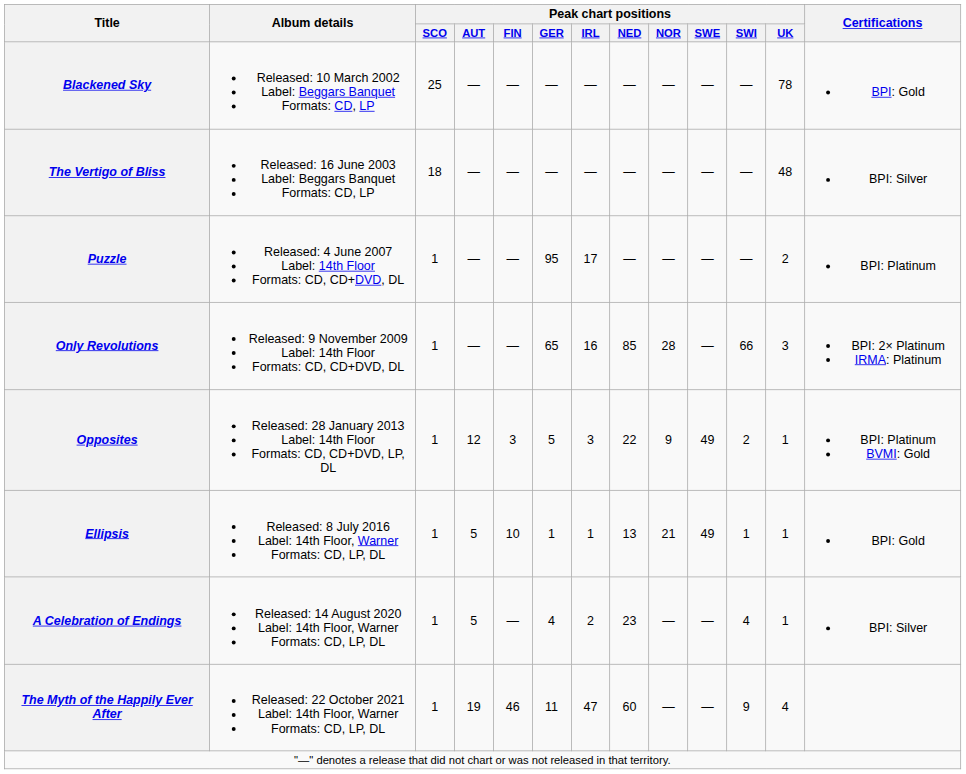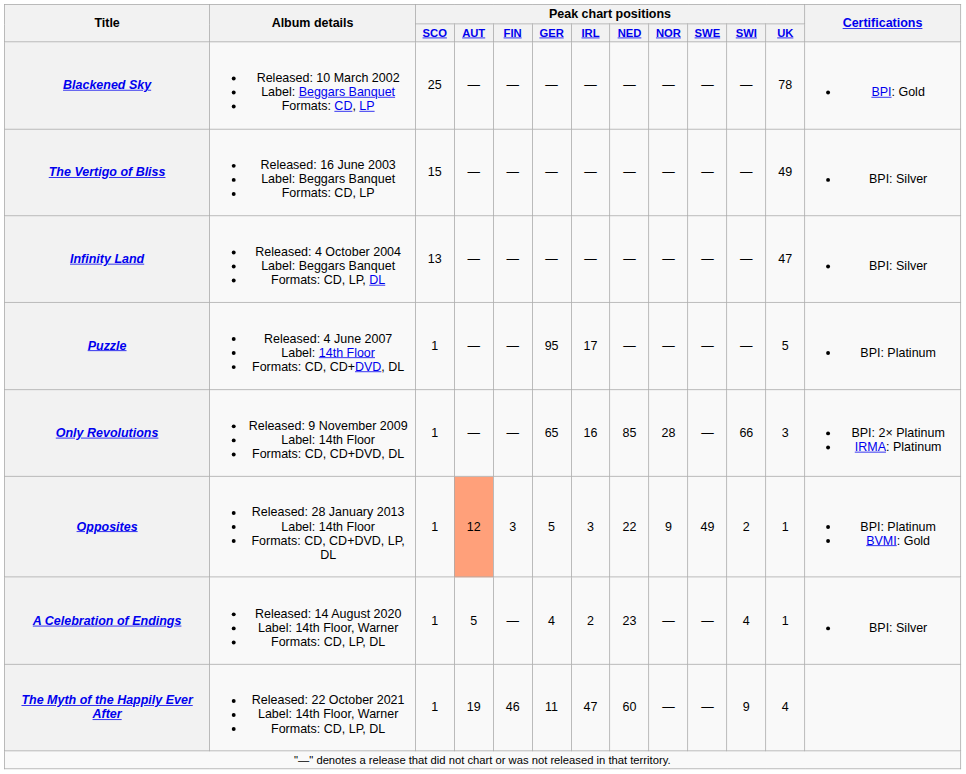The Vertigo of Bliss | Peak chart positions / SCO: 18 -> 15
The Vertigo of Bliss | Peak chart positions / UK: 48 -> 49
+ row: Infinity Land | Released: 4 October 2004 Label: Beggars Banquet Formats: CD, LP, DL | 13 | — | — | — | — | — | — | — | — | 47 | BPI: Silver
Puzzle | Peak chart positions / UK: 2 -> 5
Opposites | Peak chart positions / AUT: no background -> lightsalmon background
- row: Ellipsis | Released: 8 July 2016 Label: 14th Floor, Warner Formats: CD, LP, DL | 1 | 5 | 10 | 1 | 1 | 13 | 21 | 49 | 1 | 1 | BPI: Gold
